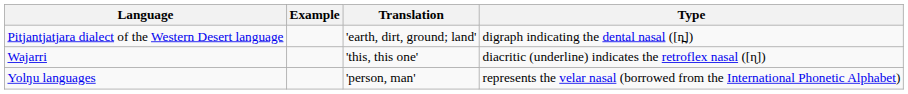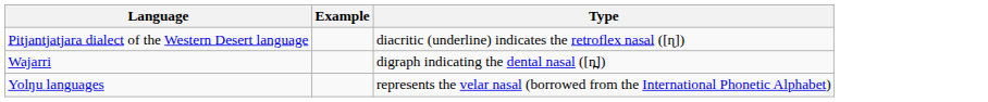- column: Translation | 'earth, dirt, ground; land' | 'this, this one' | 'person, man'
Pitjantjatjara dialect of the Western Desert language | Type: digraph indicating the dental nasal ([n̪]) -> diacritic (underline) indicates the retroflex nasal ([ɳ])
Wajarri | Type: diacritic (underline) indicates the retroflex nasal ([ɳ]) -> digraph indicating the dental nasal ([n̪])
